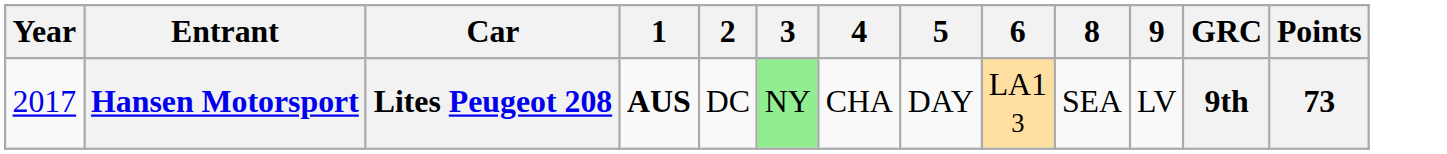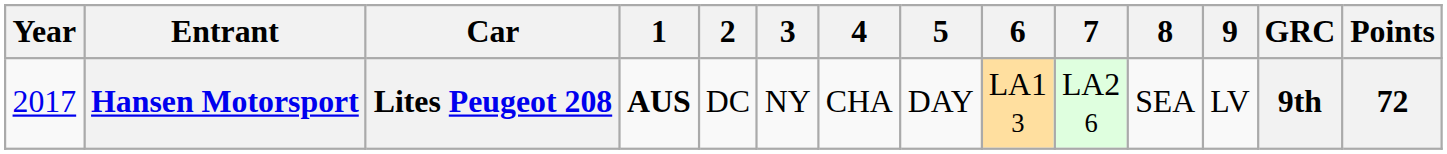+ column: 7 | LA2 6
Hansen Motorsport | 3: lightgreen background -> no background
Hansen Motorsport | Points: 73 -> 72
